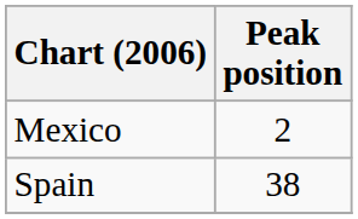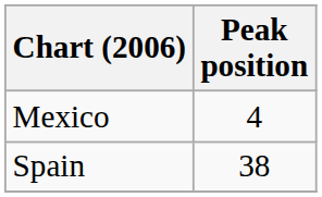Mexico | Peak position: 2 -> 4
